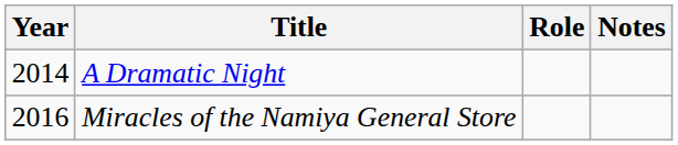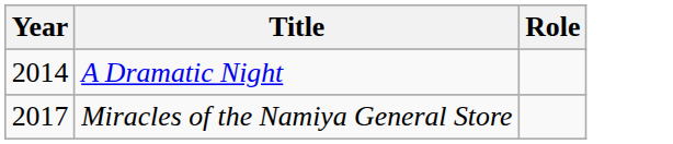- column: Notes
Miracles of the Namiya General Store | Year: 2016 -> 2017
